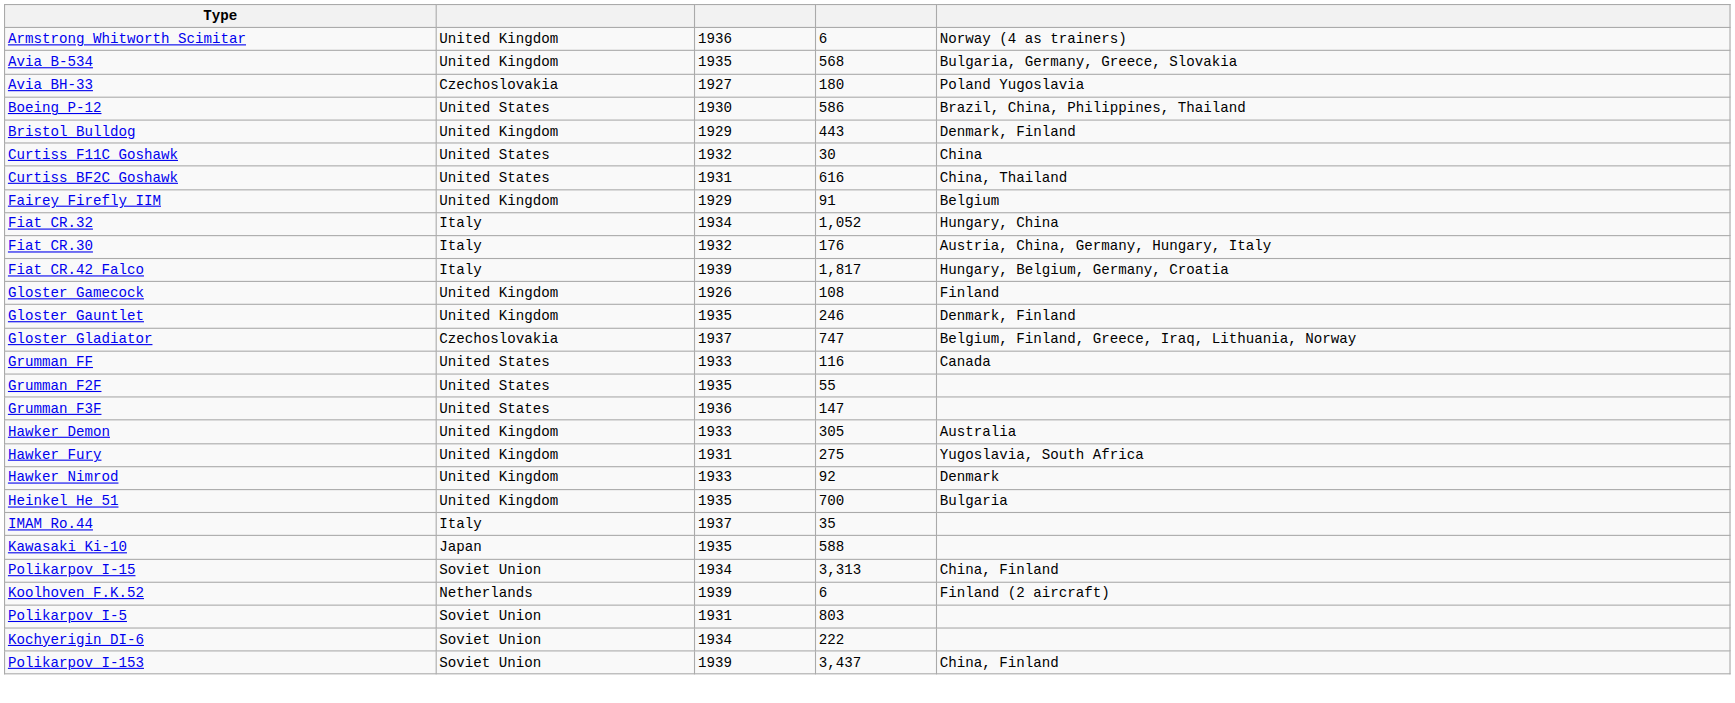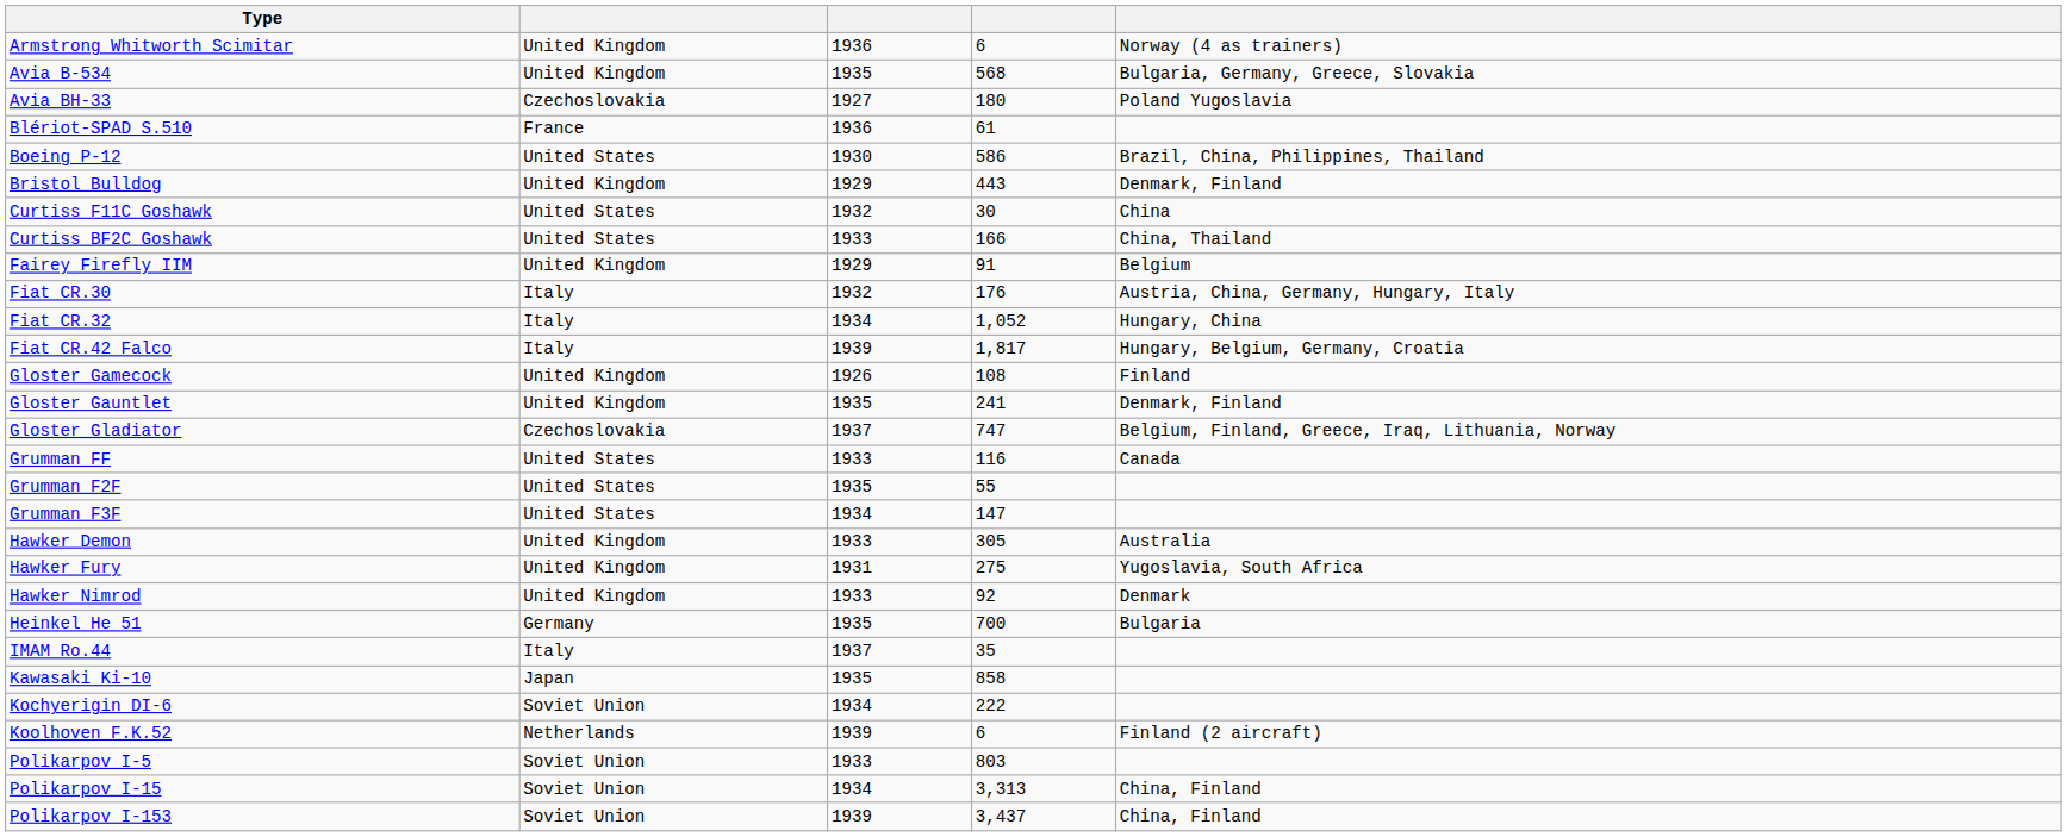+ row: Blériot-SPAD S.510 | France | 1936 | 61
Curtiss BF2C Goshawk | column 3: 1931 -> 1933
Curtiss BF2C Goshawk | column 4: 616 -> 166
rows swapped: Fiat CR.30 <-> Fiat CR.32
Gloster Gauntlet | column 4: 246 -> 241
Grumman F3F | column 3: 1936 -> 1934
Heinkel He 51 | column 2: United Kingdom -> Germany
Kawasaki Ki-10 | column 4: 588 -> 858
rows swapped: Kochyerigin DI-6 <-> Polikarpov I-15
Polikarpov I-5 | column 3: 1931 -> 1933
